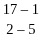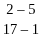rows swapped: 2 – 5 <-> 17 – 1
